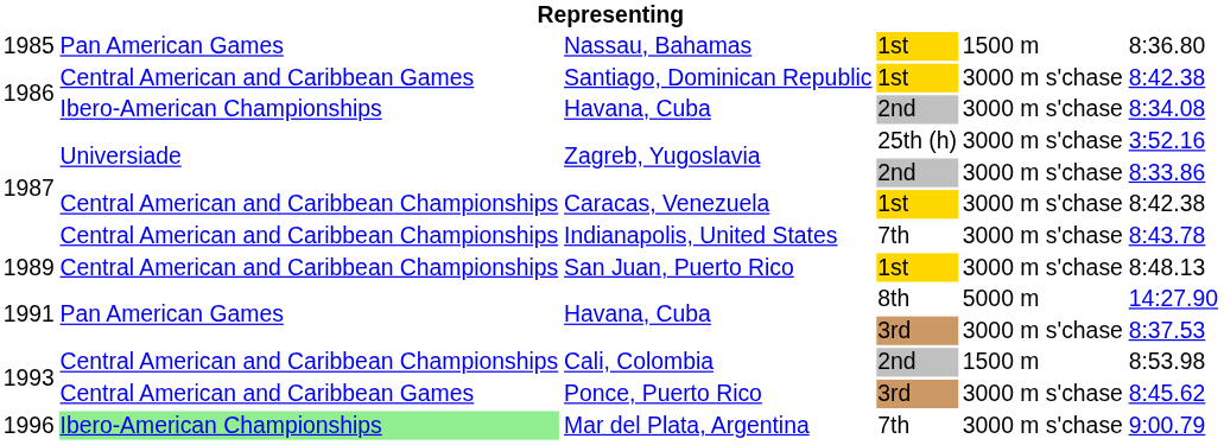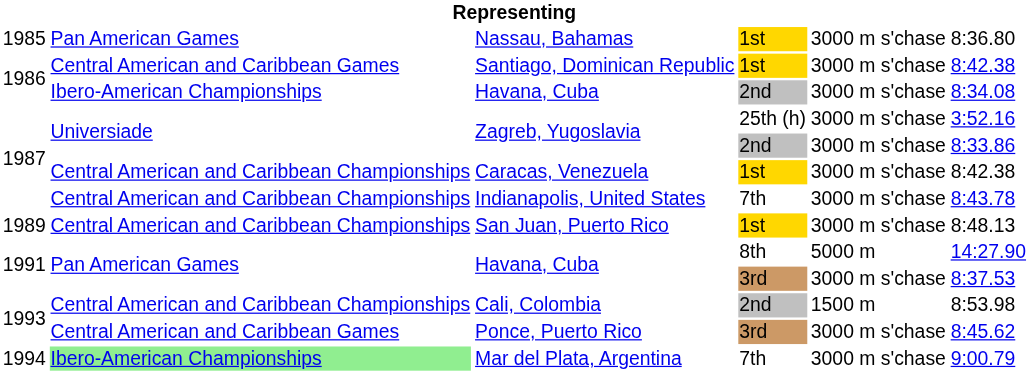Nassau, Bahamas | column 5: 1500 m -> 3000 m s'chase
Mar del Plata, Argentina | column 1: 1996 -> 1994
